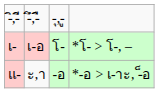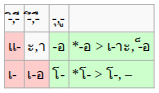rows swapped: เ-อ <-> ะ,า
